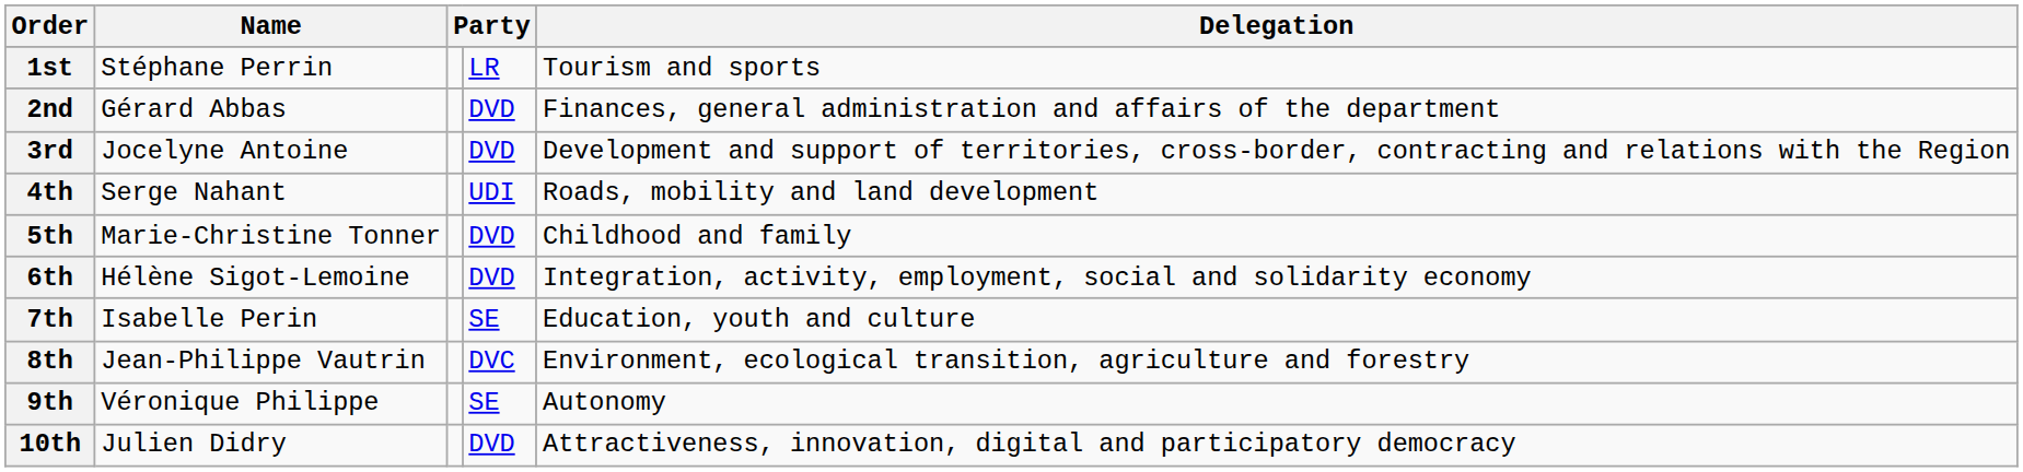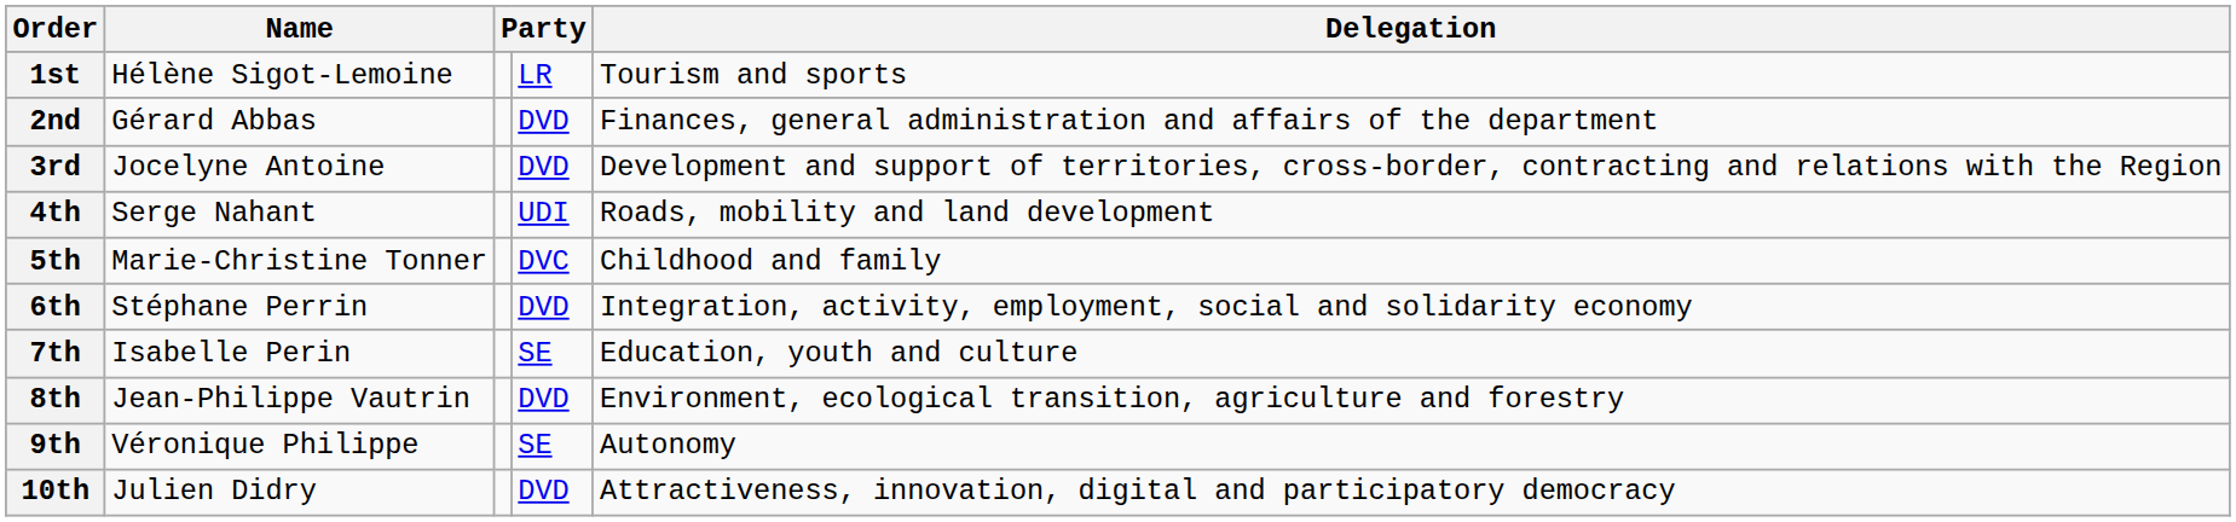1st | Name: Stéphane Perrin -> Hélène Sigot-Lemoine
5th | column 4: DVD -> DVC
6th | Name: Hélène Sigot-Lemoine -> Stéphane Perrin
8th | column 4: DVC -> DVD
